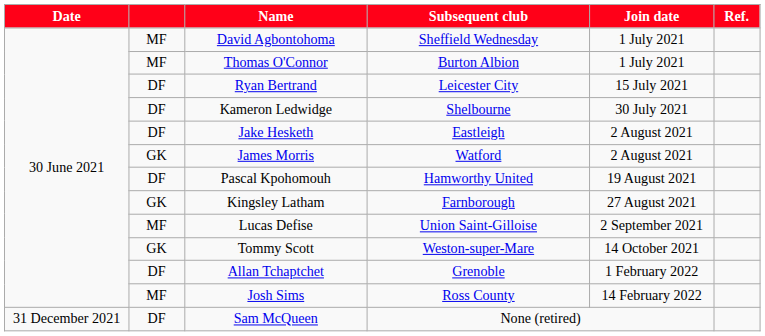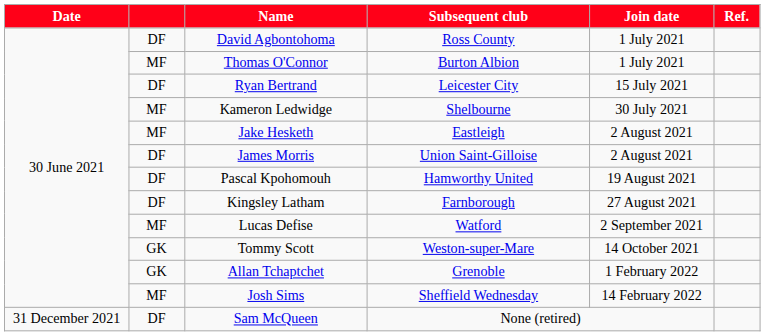David Agbontohoma | column 2: MF -> DF
David Agbontohoma | Subsequent club: Sheffield Wednesday -> Ross County
Kameron Ledwidge | column 2: DF -> MF
Jake Hesketh | column 2: DF -> MF
James Morris | column 2: GK -> DF
James Morris | Subsequent club: Watford -> Union Saint-Gilloise
Kingsley Latham | column 2: GK -> DF
Lucas Defise | Subsequent club: Union Saint-Gilloise -> Watford
Allan Tchaptchet | column 2: DF -> GK
Josh Sims | Subsequent club: Ross County -> Sheffield Wednesday
